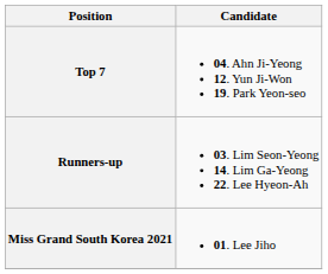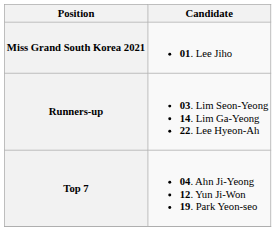rows swapped: Miss Grand South Korea 2021 <-> Top 7
